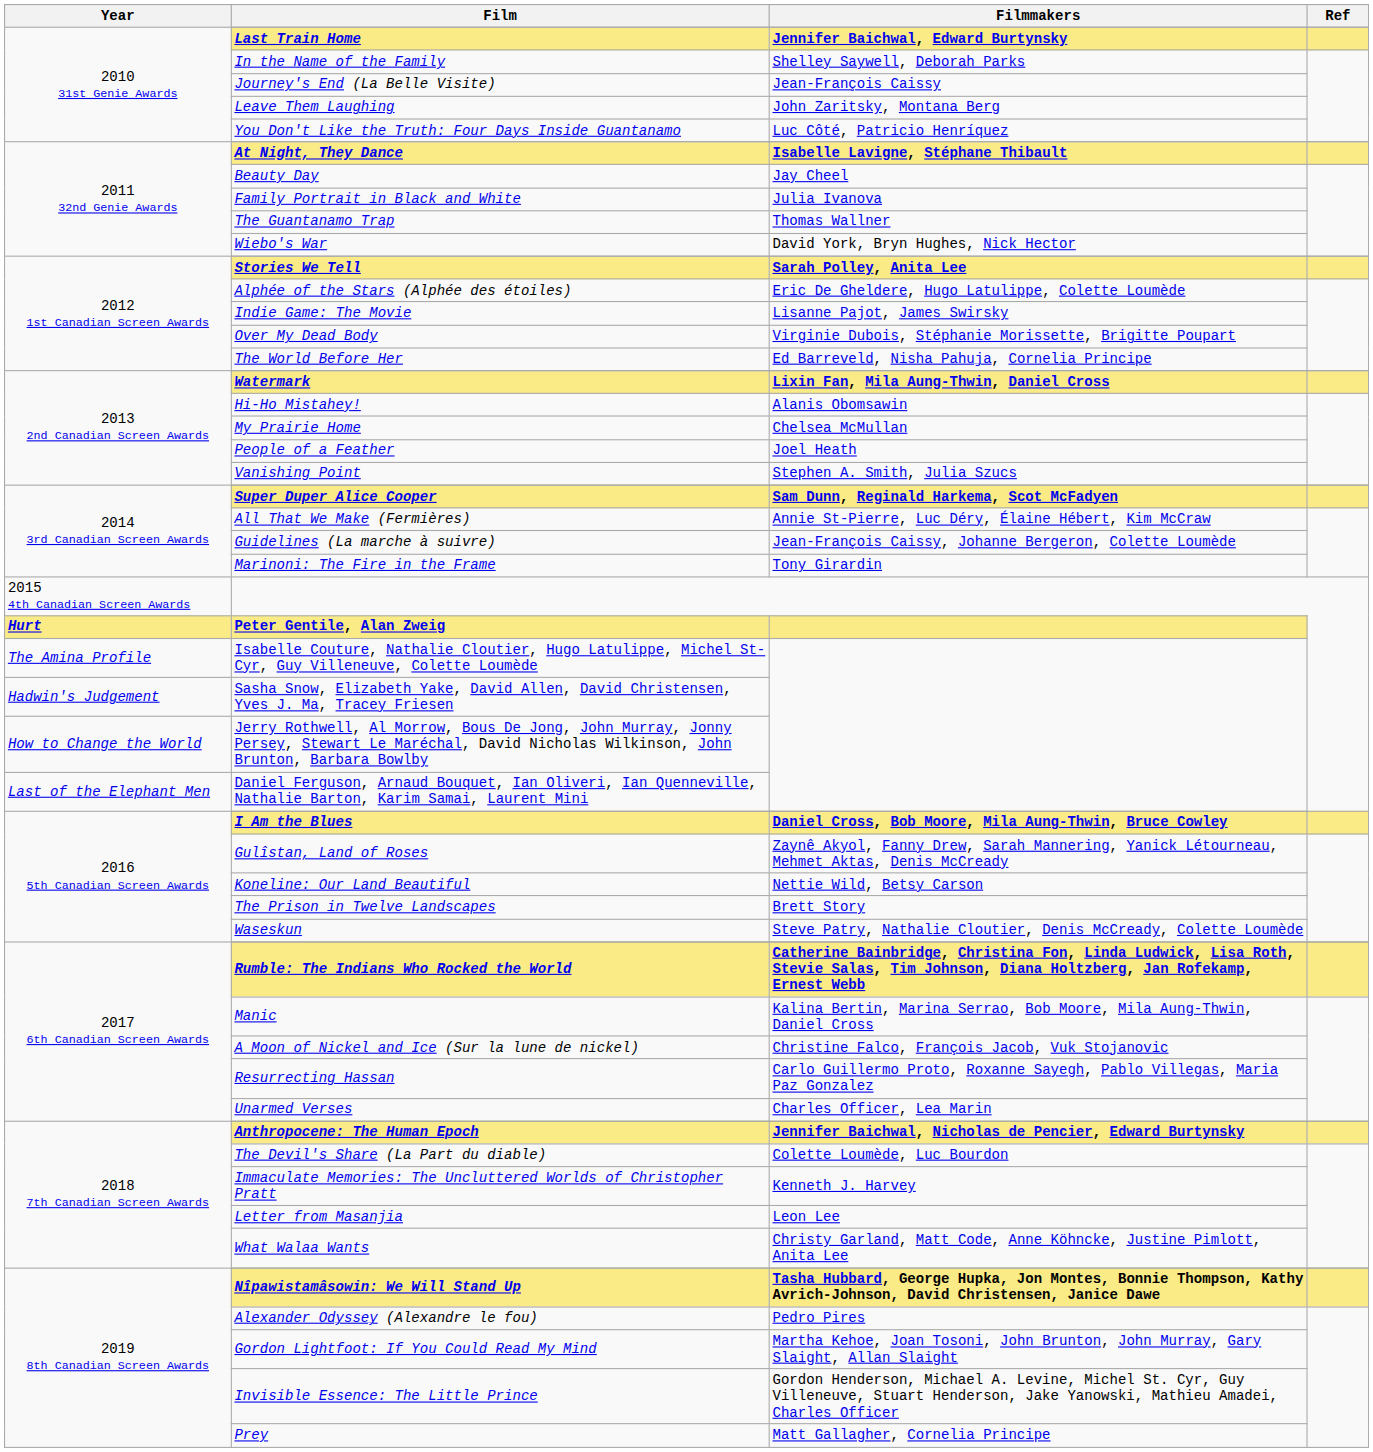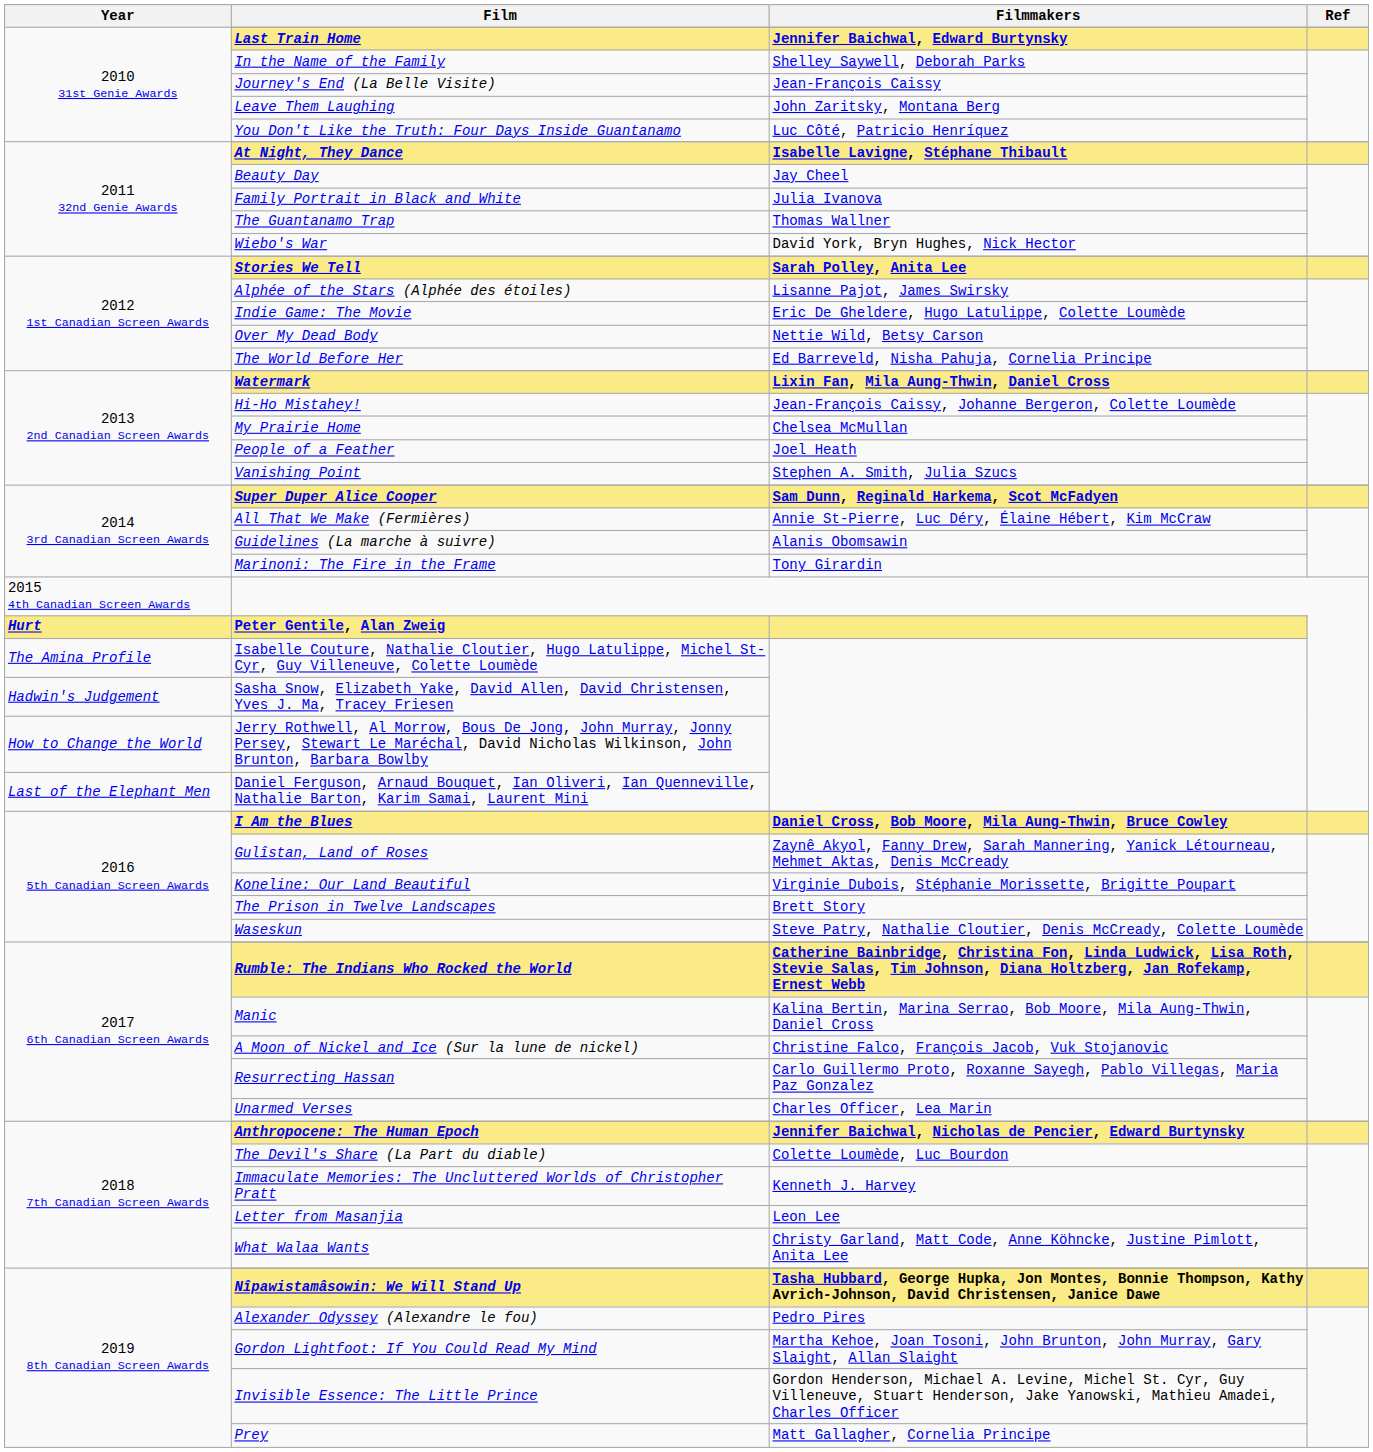Alphée of the Stars (Alphée des étoiles) | Filmmakers: Eric De Gheldere, Hugo Latulippe, Colette Loumède -> Lisanne Pajot, James Swirsky
Indie Game: The Movie | Filmmakers: Lisanne Pajot, James Swirsky -> Eric De Gheldere, Hugo Latulippe, Colette Loumède
Over My Dead Body | Filmmakers: Virginie Dubois, Stéphanie Morissette, Brigitte Poupart -> Nettie Wild, Betsy Carson
Hi-Ho Mistahey! | Filmmakers: Alanis Obomsawin -> Jean-François Caissy, Johanne Bergeron, Colette Loumède
Guidelines (La marche à suivre) | Filmmakers: Jean-François Caissy, Johanne Bergeron, Colette Loumède -> Alanis Obomsawin
Koneline: Our Land Beautiful | Filmmakers: Nettie Wild, Betsy Carson -> Virginie Dubois, Stéphanie Morissette, Brigitte Poupart
